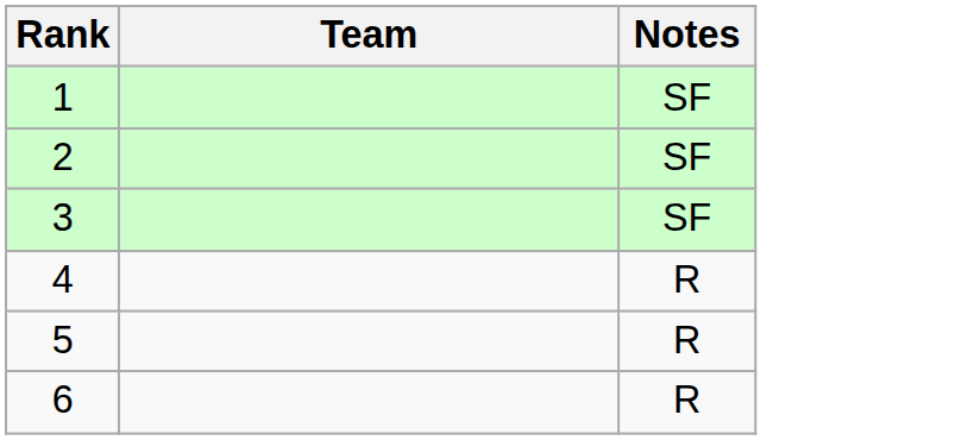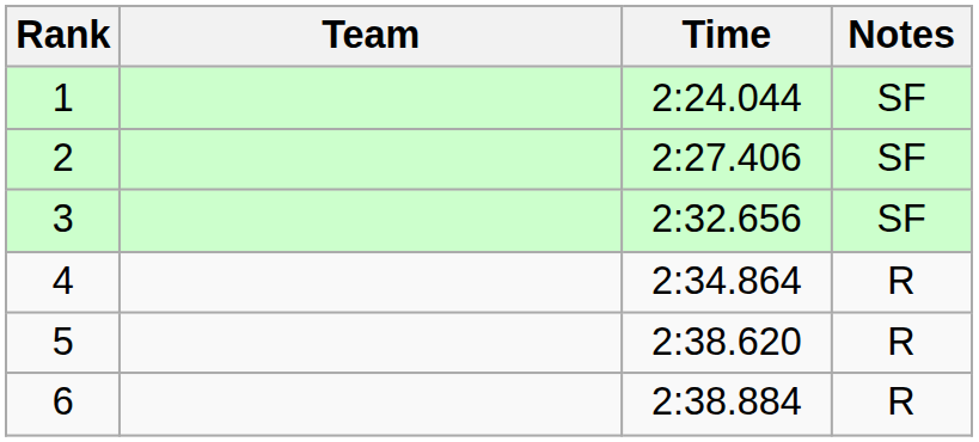+ column: Time | 2:24.044 | 2:27.406 | 2:32.656 | 2:34.864 | 2:38.620 | 2:38.884
